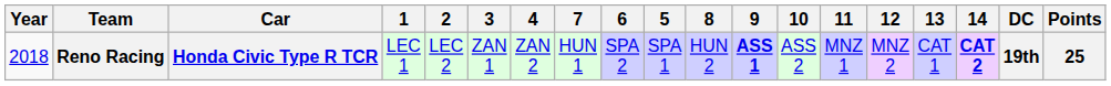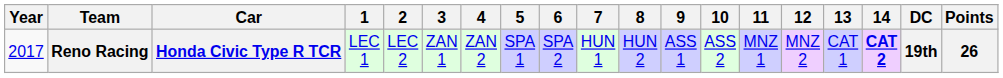columns swapped: 5 <-> 7
Reno Racing | Year: 2018 -> 2017
Reno Racing | 9: bold -> normal
Reno Racing | Points: 25 -> 26
